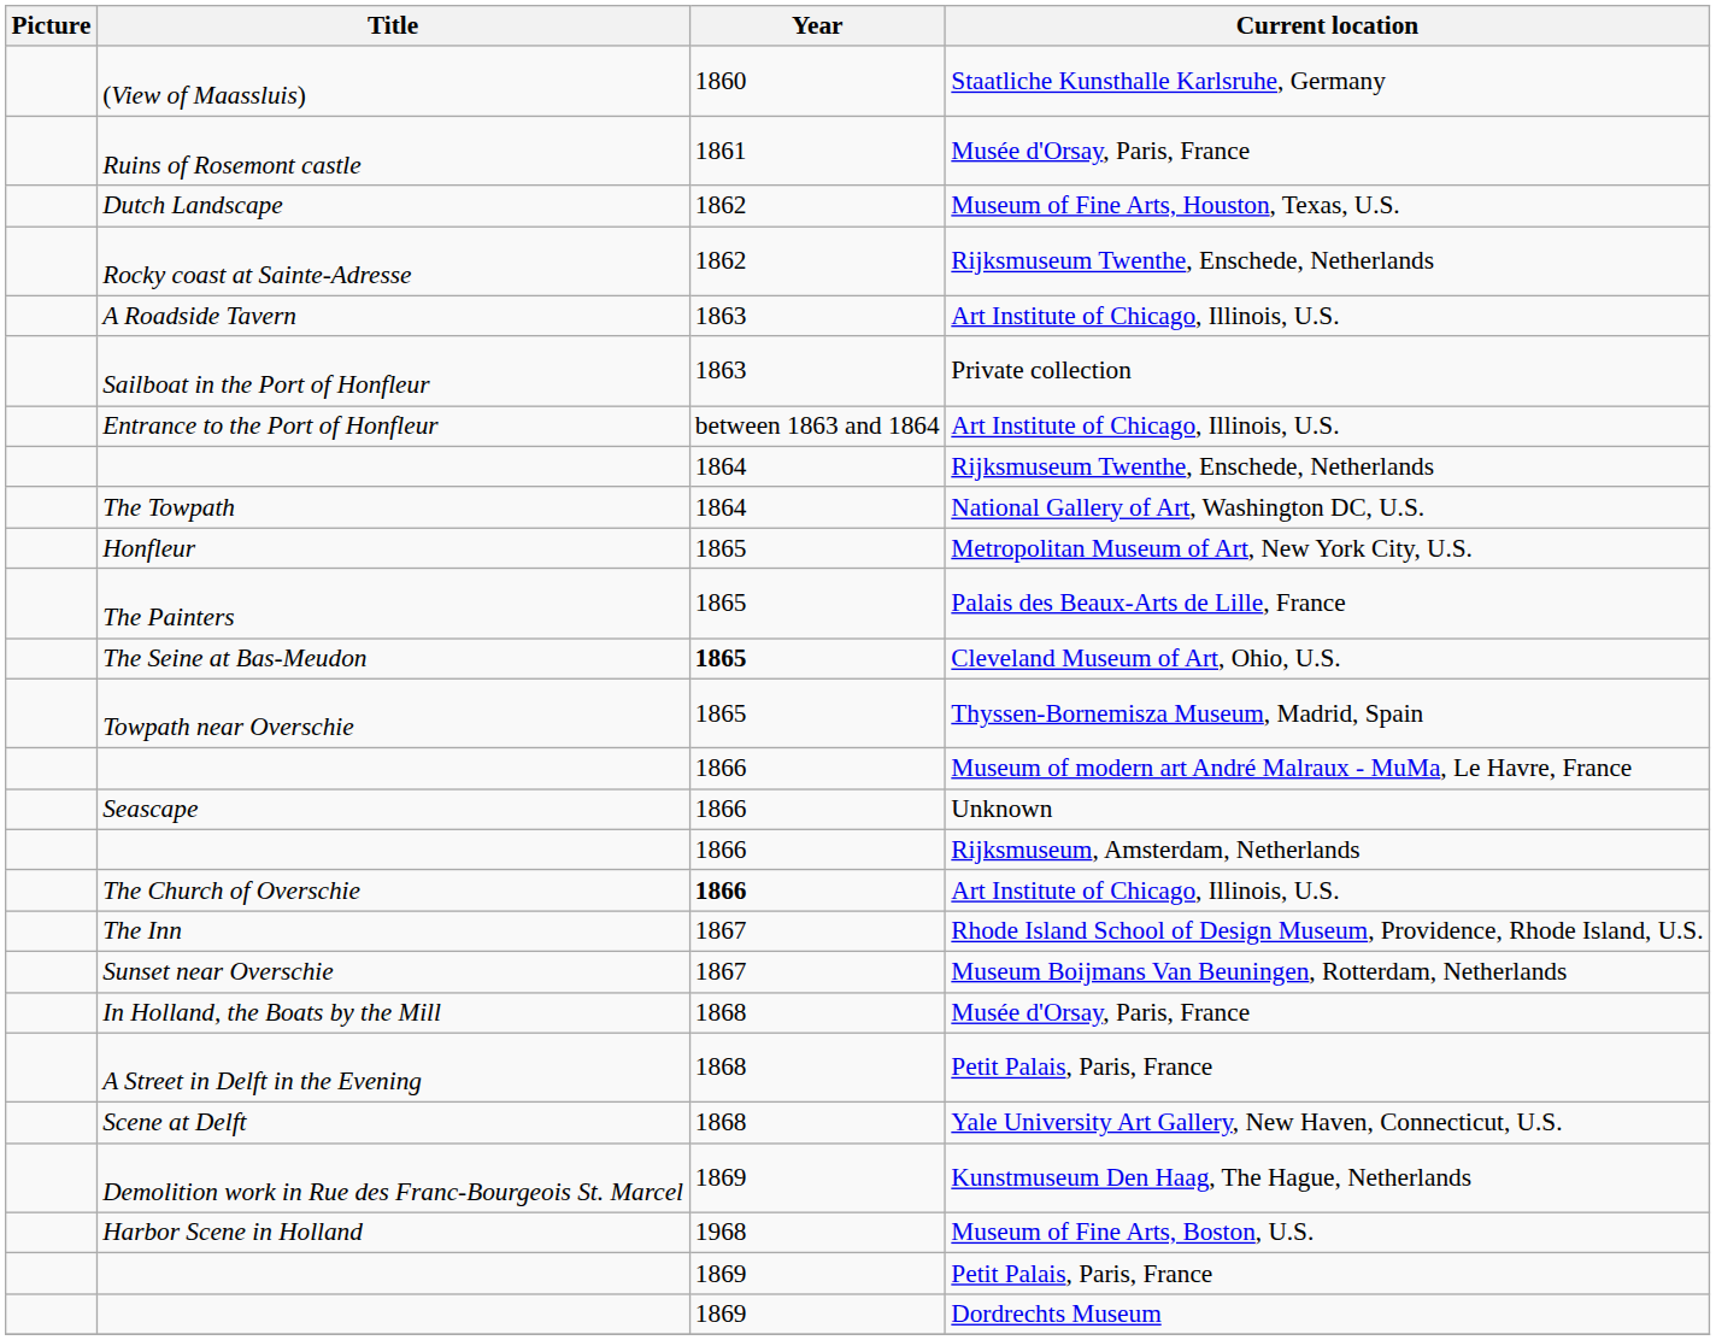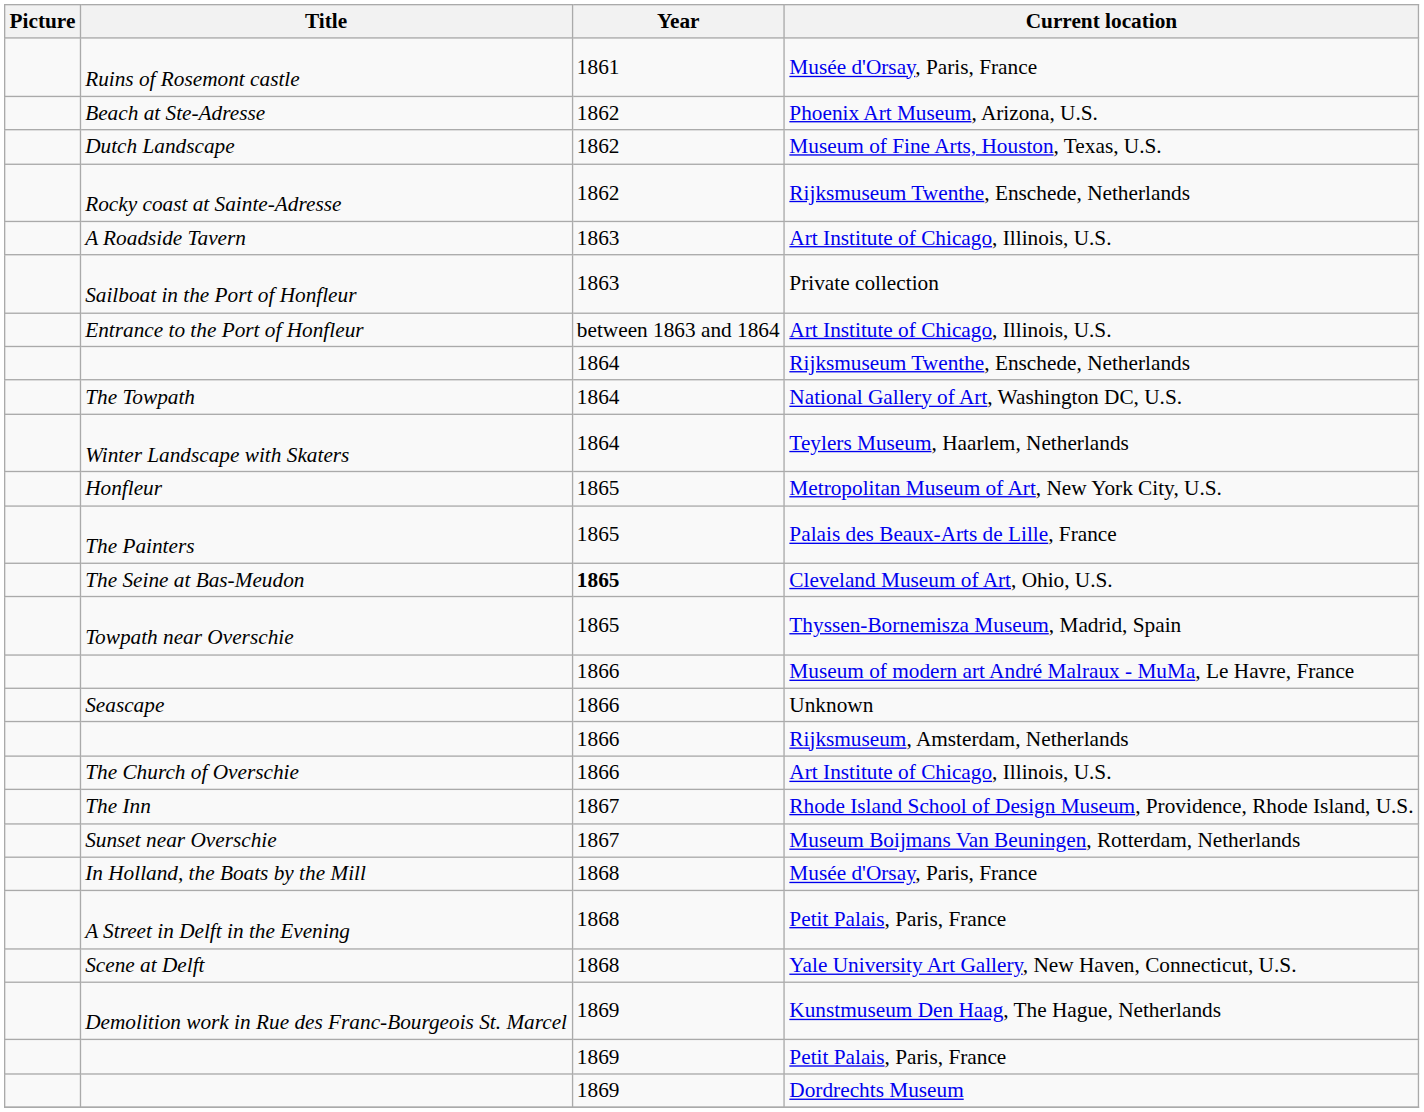- row: (View of Maassluis) | 1860 | Staatliche Kunsthalle Karlsruhe, Germany
+ row: Beach at Ste-Adresse | 1862 | Phoenix Art Museum, Arizona, U.S.
+ row: Winter Landscape with Skaters | 1864 | Teylers Museum, Haarlem, Netherlands
The Church of Overschie | Year: bold -> normal
- row: Harbor Scene in Holland | 1968 | Museum of Fine Arts, Boston, U.S.
